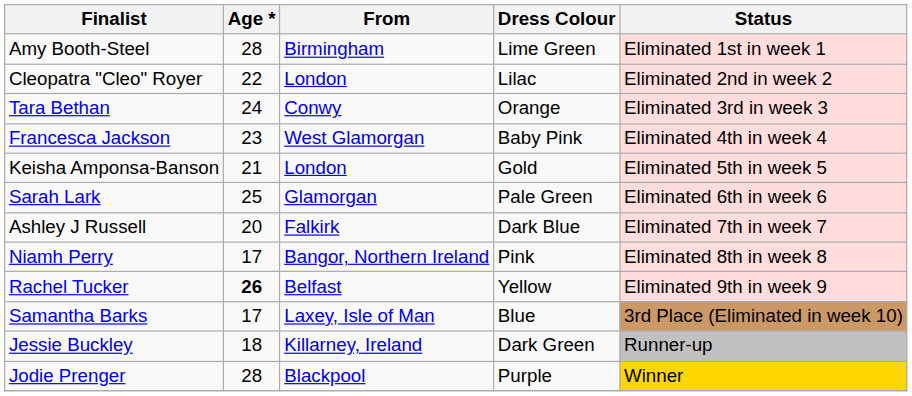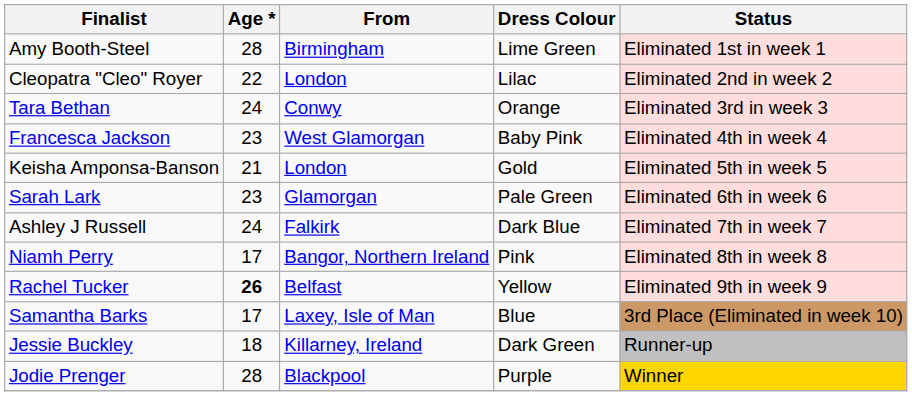Sarah Lark | Age *: 25 -> 23
Ashley J Russell | Age *: 20 -> 24
